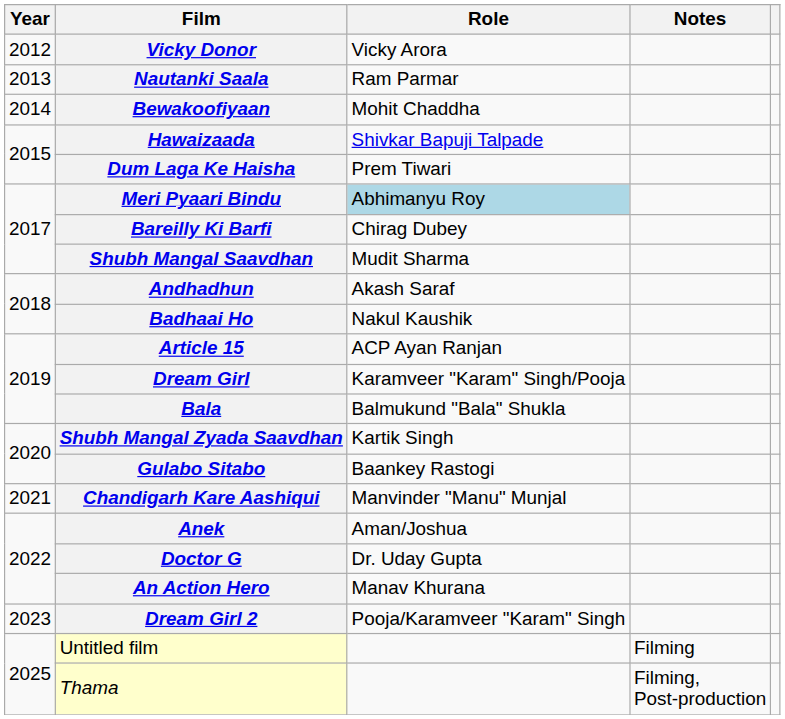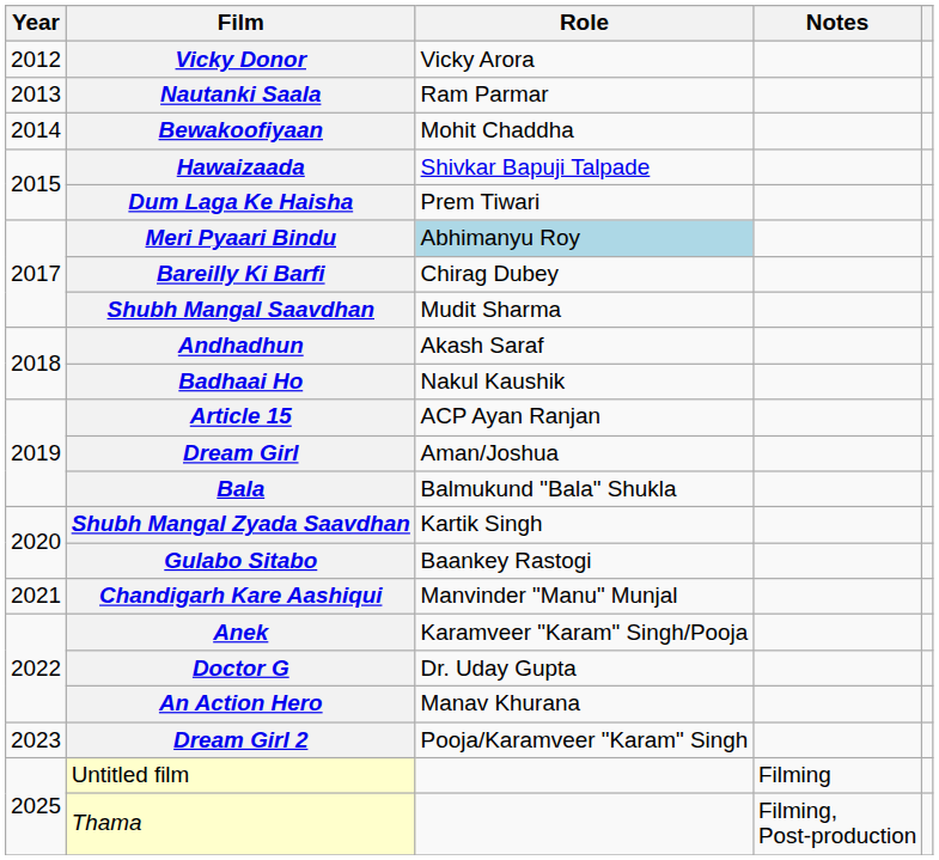Dream Girl | Role: Karamveer "Karam" Singh/Pooja -> Aman/Joshua
Anek | Role: Aman/Joshua -> Karamveer "Karam" Singh/Pooja
